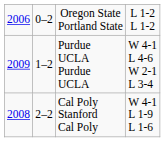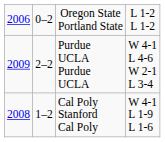Purdue UCLA Purdue UCLA | column 2: 1–2 -> 2–2
Cal Poly Stanford Cal Poly | column 2: 2–2 -> 1–2
